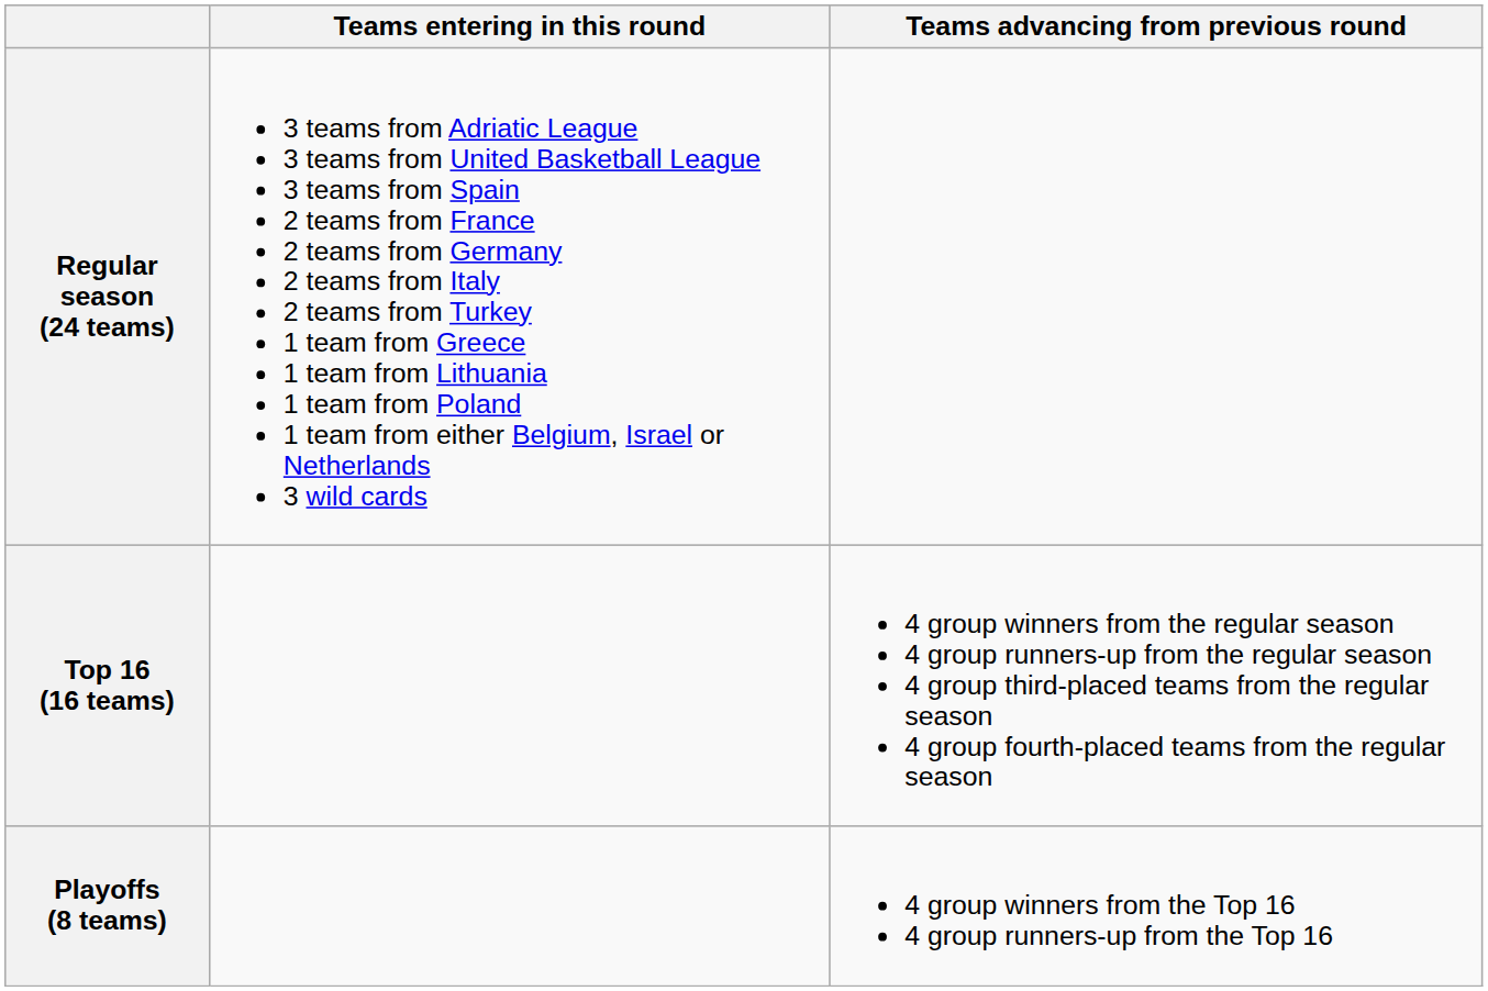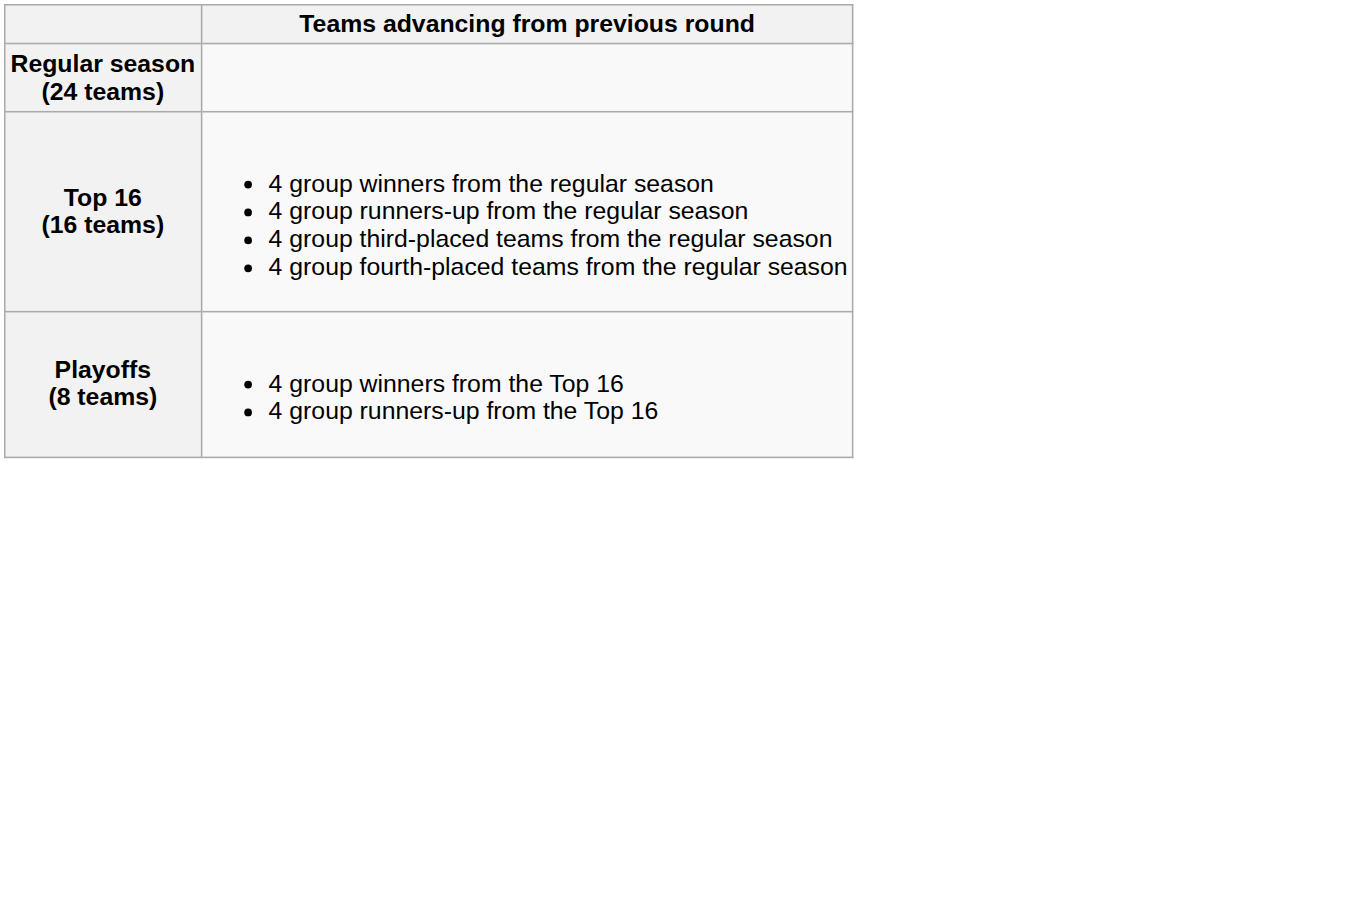- column: Teams entering in this round | 3 teams from Adriatic League 3 teams from United Basketball League 3 teams from Spain 2 teams from France 2 teams from Germany 2 teams from Italy 2 teams from Turkey 1 team from Greece 1 team from Lithuania 1 team from Poland 1 team from either Belgium, Israel or Netherlands 3 wild cards
